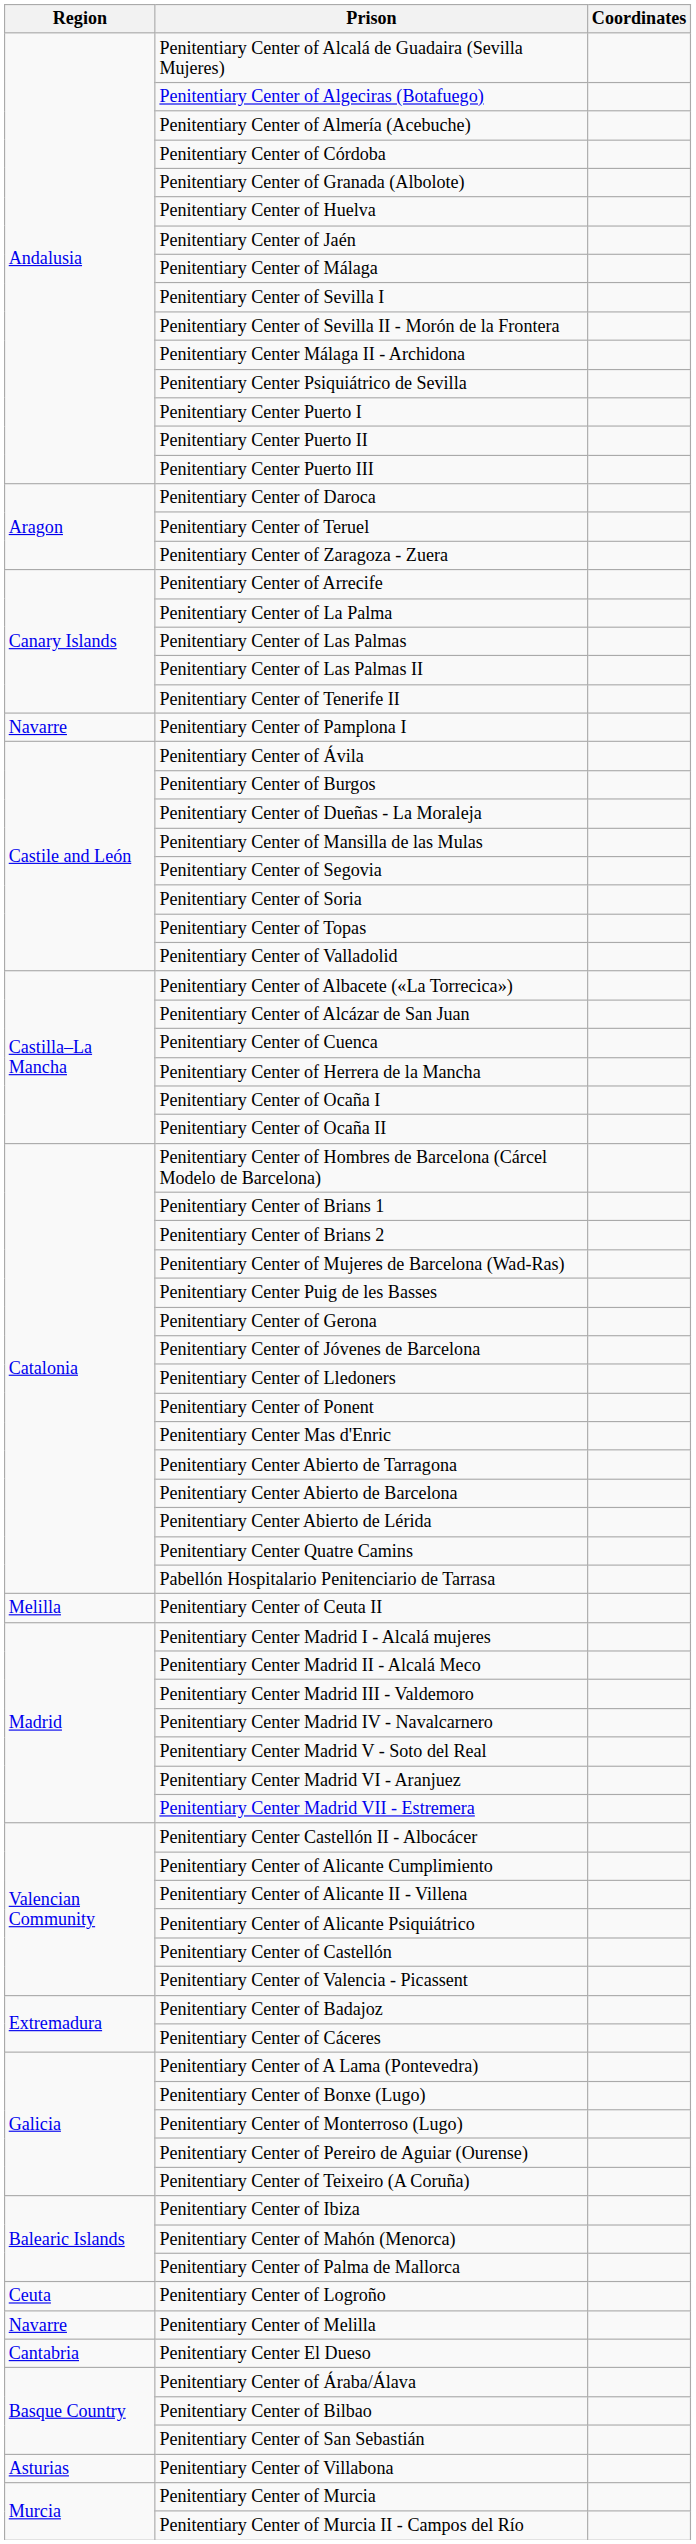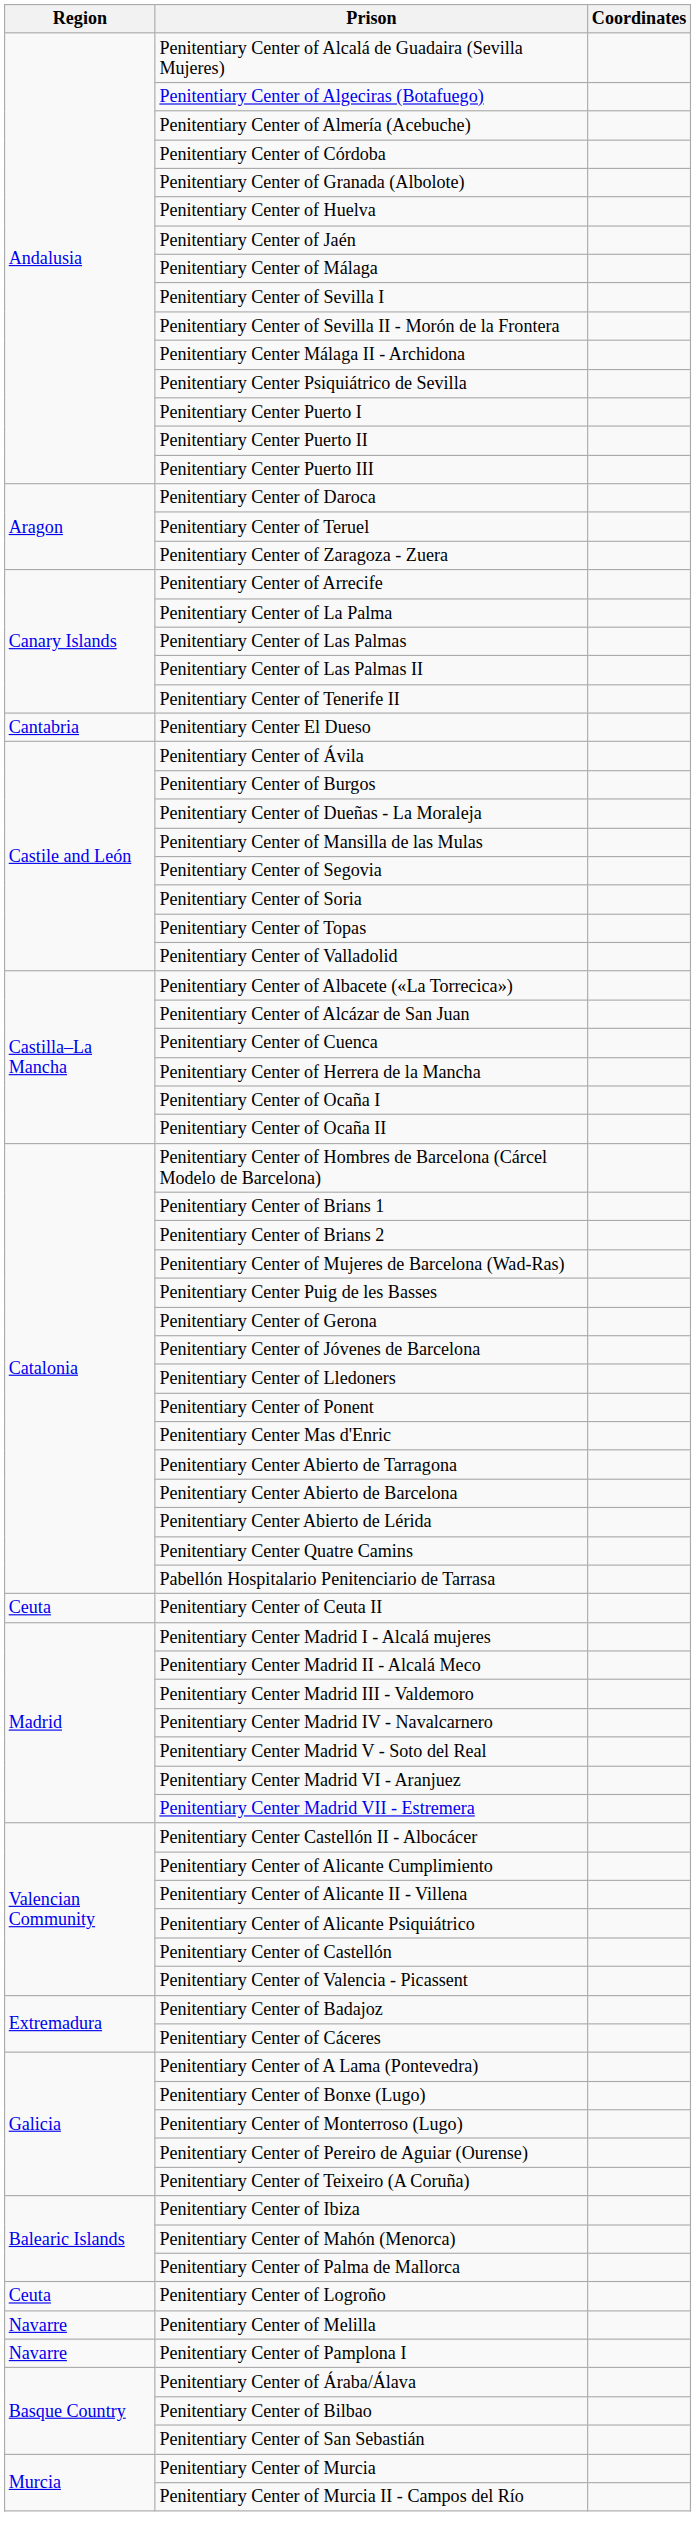rows swapped: Penitentiary Center El Dueso <-> Penitentiary Center of Pamplona I
Penitentiary Center of Ceuta II | Region: Melilla -> Ceuta
- row: Asturias | Penitentiary Center of Villabona
